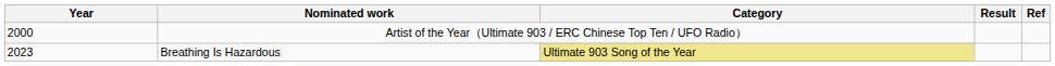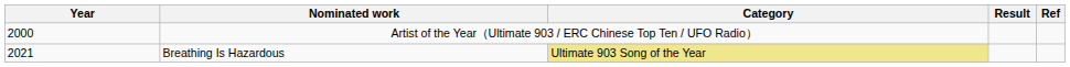Breathing Is Hazardous | Year: 2023 -> 2021
